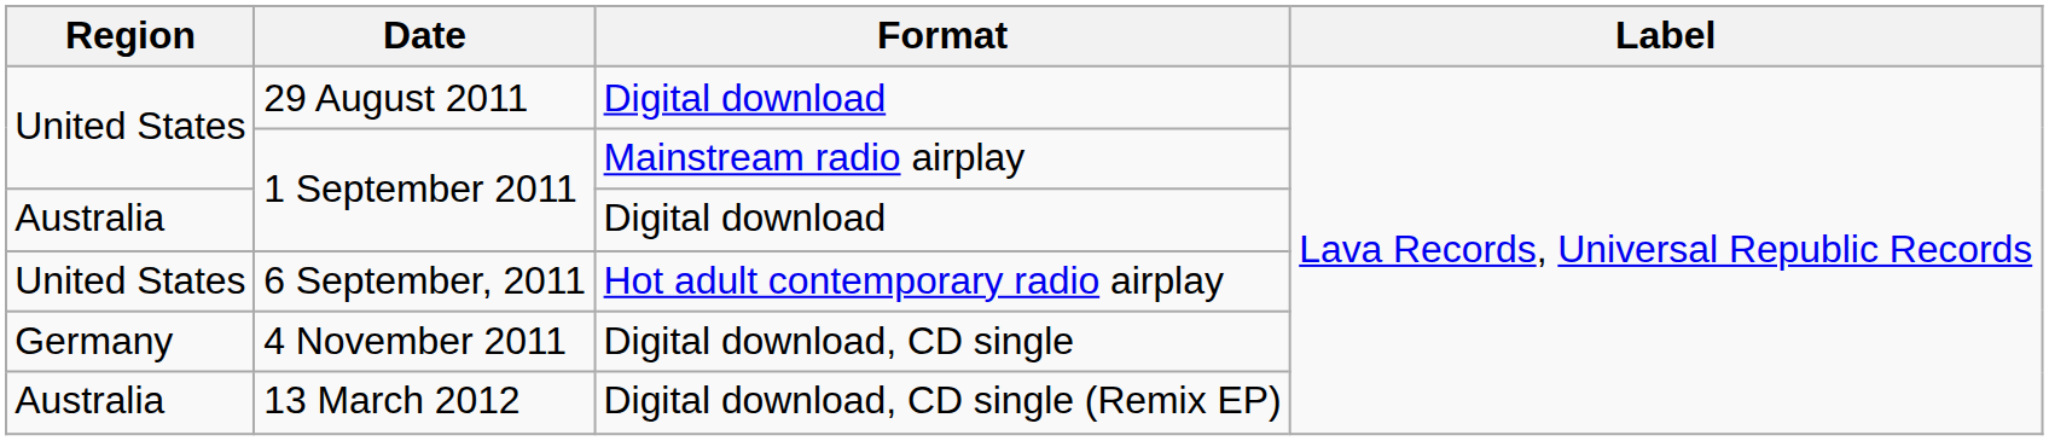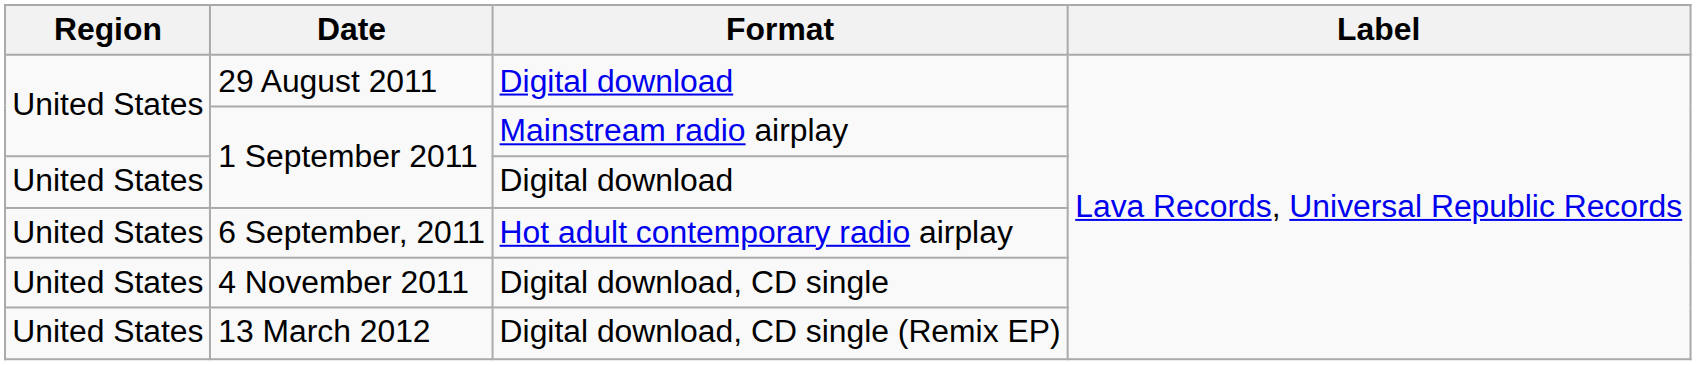1 September 2011 / Digital download | Region: Australia -> United States
4 November 2011 | Region: Germany -> United States
13 March 2012 | Region: Australia -> United States
